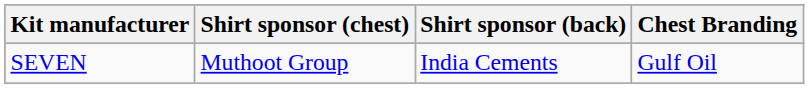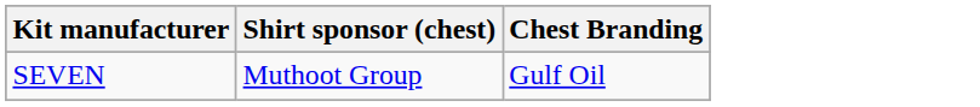- column: Shirt sponsor (back) | India Cements
